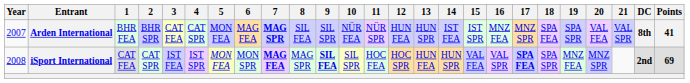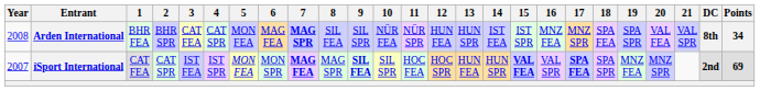Arden International | Year: 2007 -> 2008
Arden International | Points: 41 -> 34
iSport International | Year: 2008 -> 2007
iSport International | 15: normal -> bold
